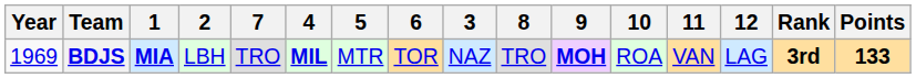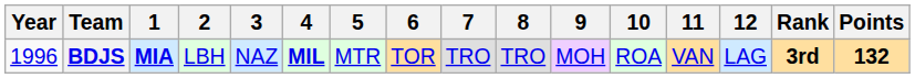columns swapped: 3 <-> 7
BDJS | Year: 1969 -> 1996
BDJS | 9: bold -> normal
BDJS | Points: 133 -> 132
